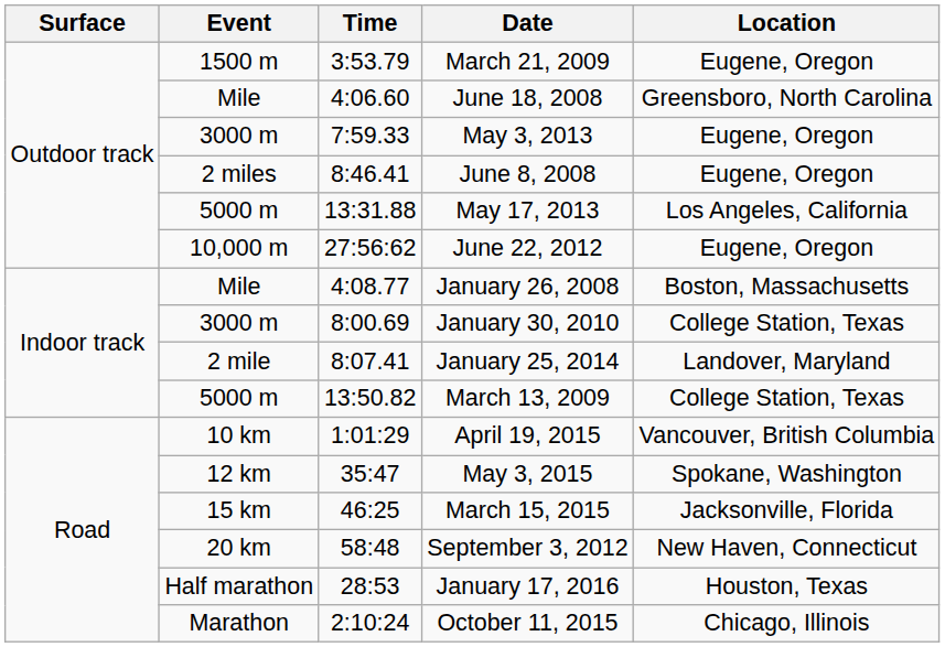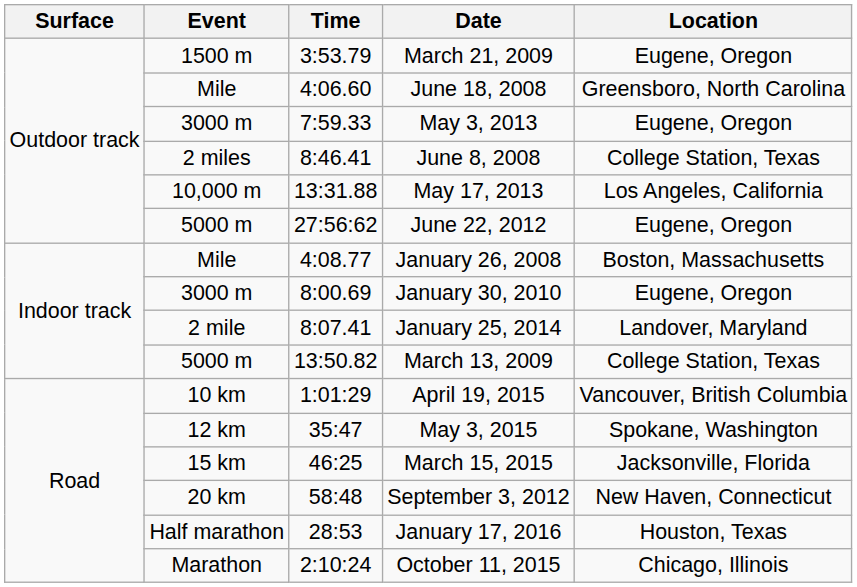June 8, 2008 | Location: Eugene, Oregon -> College Station, Texas
May 17, 2013 | Event: 5000 m -> 10,000 m
June 22, 2012 | Event: 10,000 m -> 5000 m
January 30, 2010 | Location: College Station, Texas -> Eugene, Oregon
